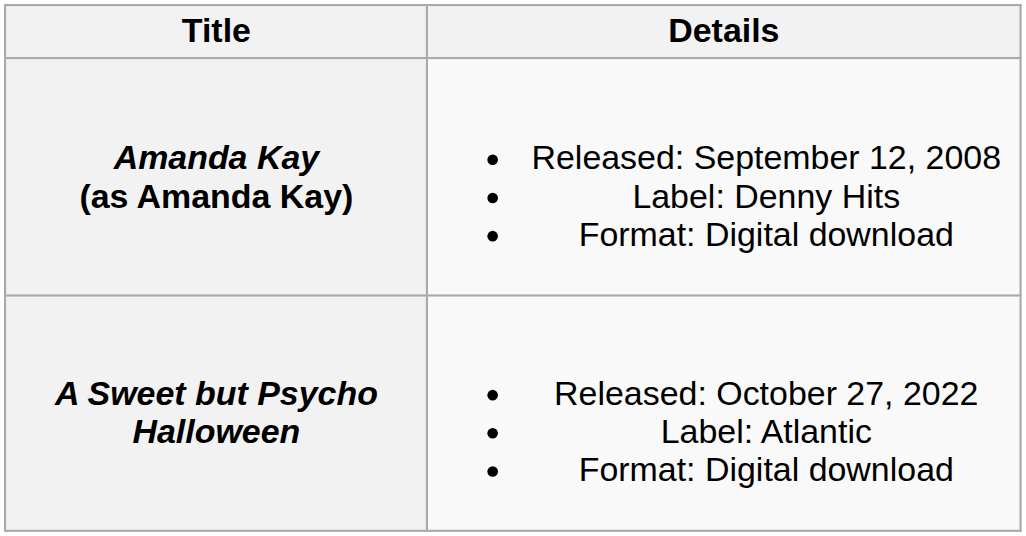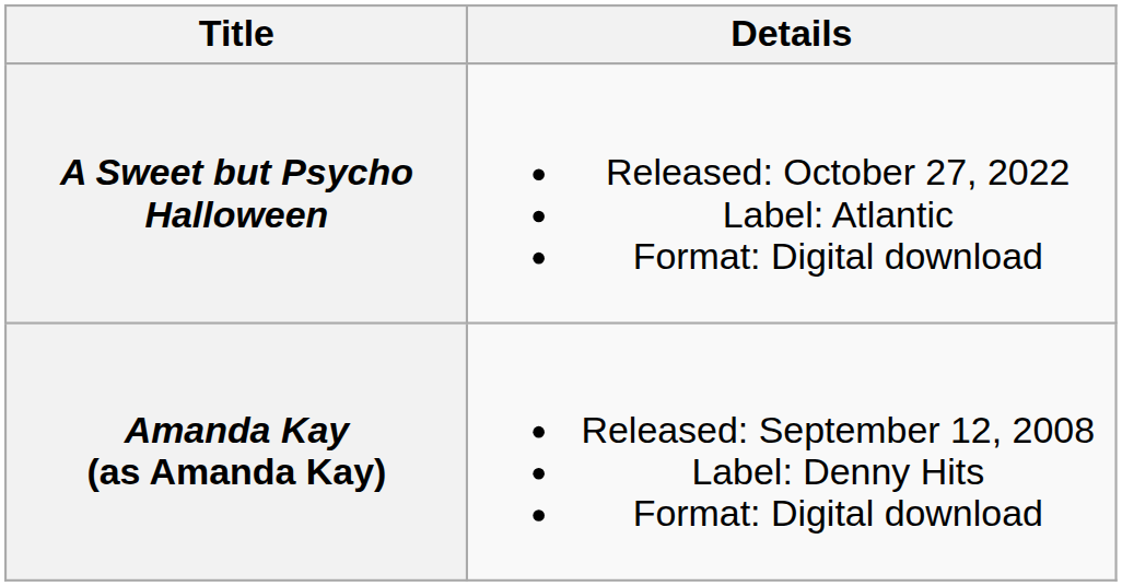rows swapped: Amanda Kay (as Amanda Kay) <-> A Sweet but Psycho Halloween
